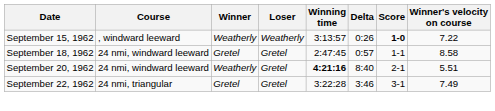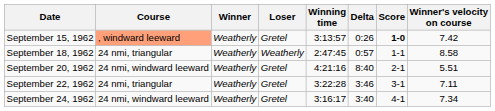September 15, 1962 | Course: no background -> lightsalmon background
September 15, 1962 | Loser: Weatherly -> Gretel
September 15, 1962 | Winner's velocity on course: 7.22 -> 7.42
September 18, 1962 | Course: 24 nmi, windward leeward -> 24 nmi, triangular
September 18, 1962 | Winner: Gretel -> Weatherly
September 18, 1962 | Loser: Gretel -> Weatherly
September 20, 1962 | Winning time: bold -> normal
September 22, 1962 | Winner: Gretel -> Weatherly
September 22, 1962 | Winner's velocity on course: 7.49 -> 7.11
+ row: September 24, 1962 | 24 nmi, windward leeward | Weatherly | Gretel | 3:16:17 | 3:40 | 4-1 | 7.34
